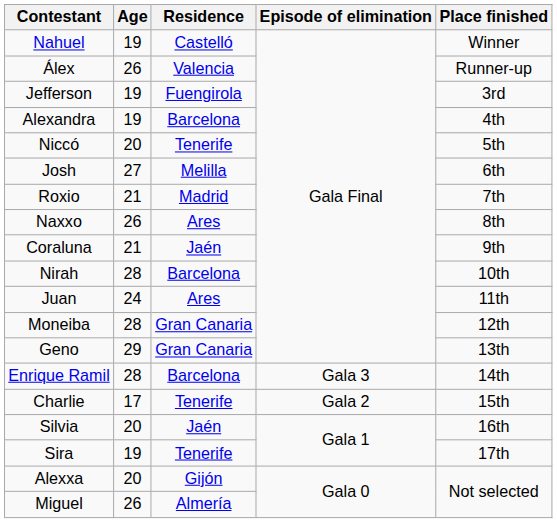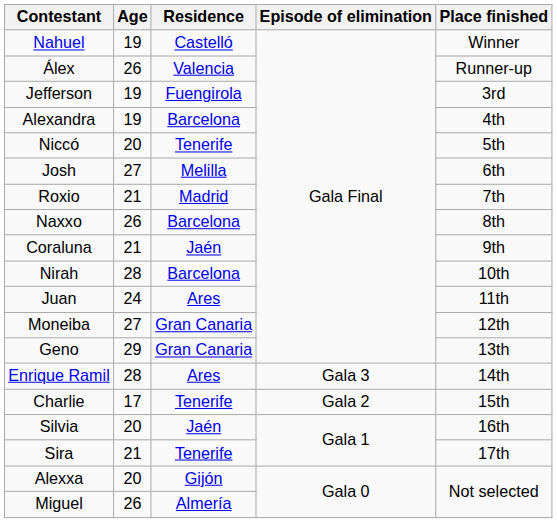Naxxo | Residence: Ares -> Barcelona
Moneiba | Age: 28 -> 27
Enrique Ramil | Residence: Barcelona -> Ares
Sira | Age: 19 -> 21
